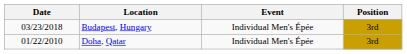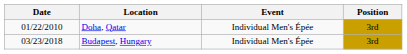rows swapped: Doha, Qatar <-> Budapest, Hungary
